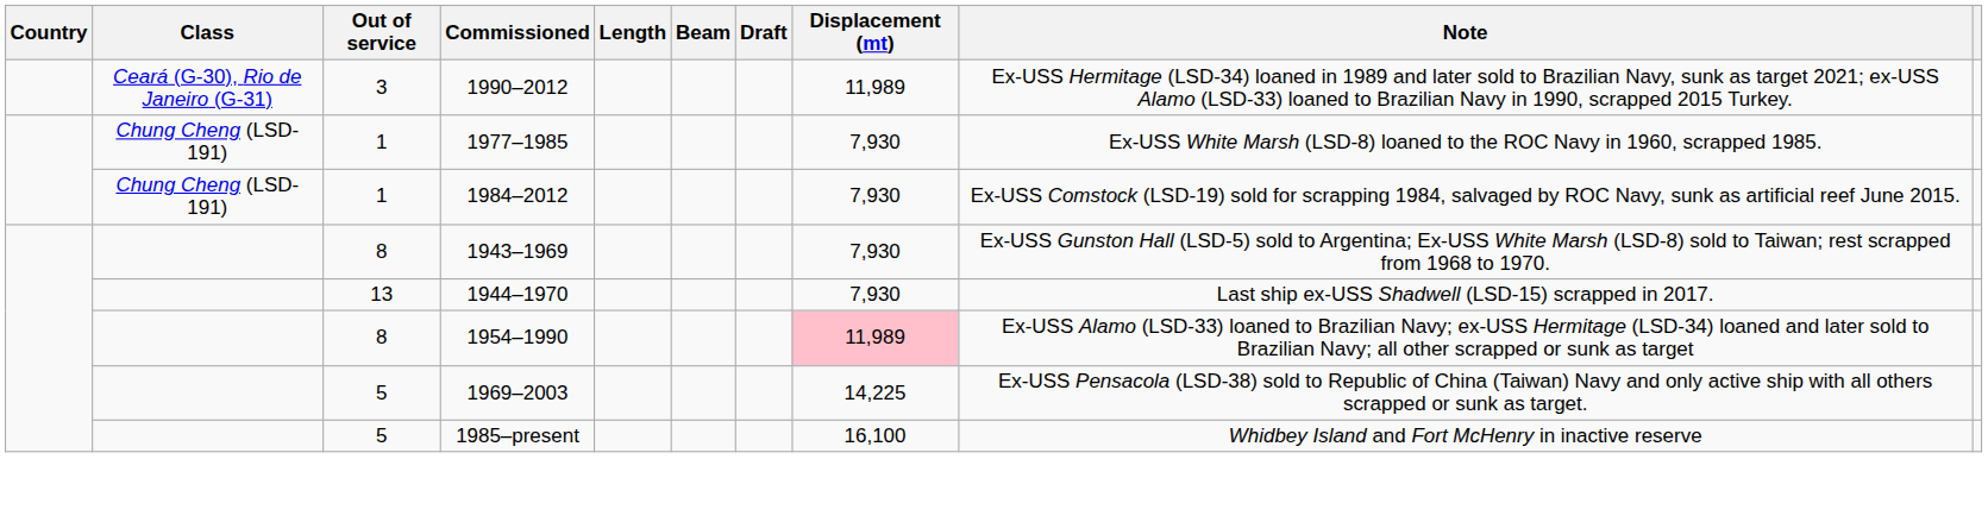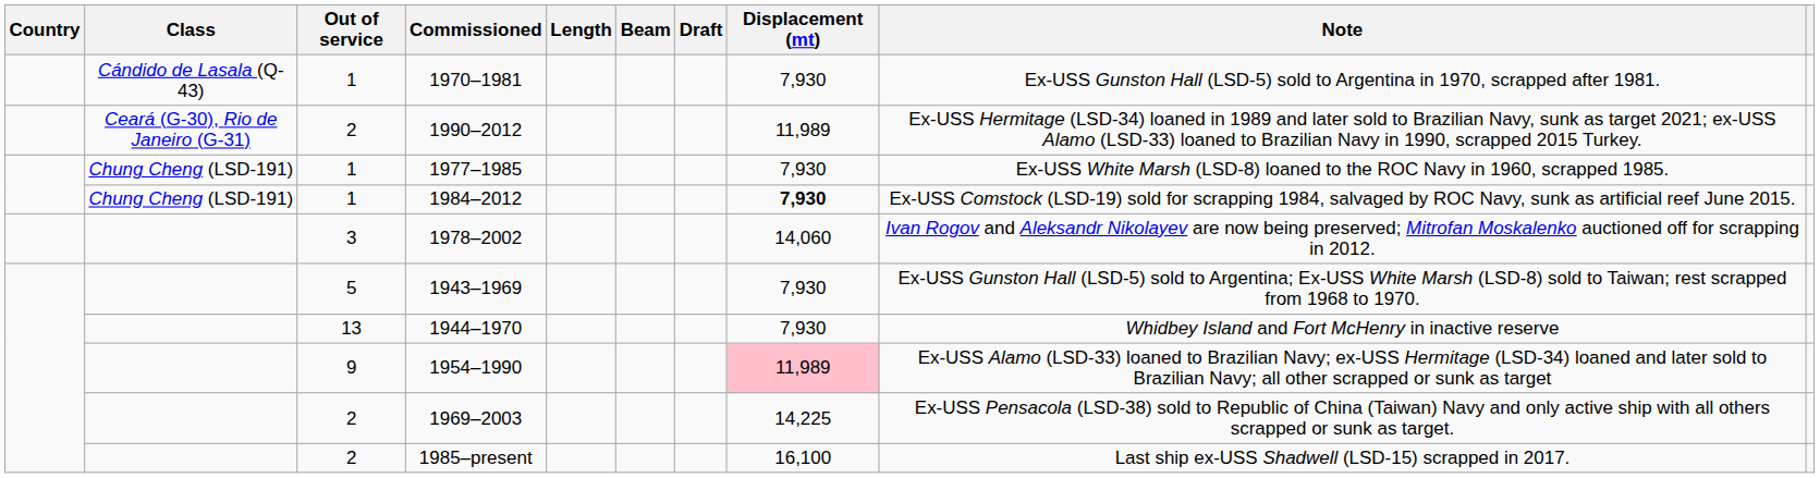+ row: Cándido de Lasala (Q-43) | 1 | 1970–1981 | 7,930 | Ex-USS Gunston Hall (LSD-5) sold to Argentina in 1970, scrapped after 1981.
1990–2012 | Out of service: 3 -> 2
1984–2012 | Displacement (mt): normal -> bold
+ row: 3 | 1978–2002 | 14,060 | Ivan Rogov and Aleksandr Nikolayev are now being preserved; Mitrofan Moskalenko auctioned off for scrapping in 2012.
1943–1969 | Out of service: 8 -> 5
1944–1970 | Note: Last ship ex-USS Shadwell (LSD-15) scrapped in 2017. -> Whidbey Island and Fort McHenry in inactive reserve
1954–1990 | Out of service: 8 -> 9
1969–2003 | Out of service: 5 -> 2
1985–present | Out of service: 5 -> 2
1985–present | Note: Whidbey Island and Fort McHenry in inactive reserve -> Last ship ex-USS Shadwell (LSD-15) scrapped in 2017.
